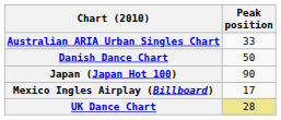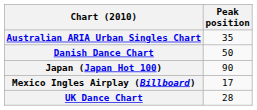Australian ARIA Urban Singles Chart | Peak position: 33 -> 35
UK Dance Chart | Peak position: khaki background -> no background
